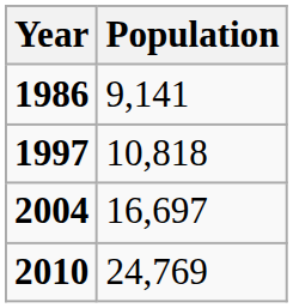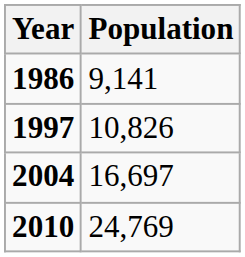1997 | Population: 10,818 -> 10,826
